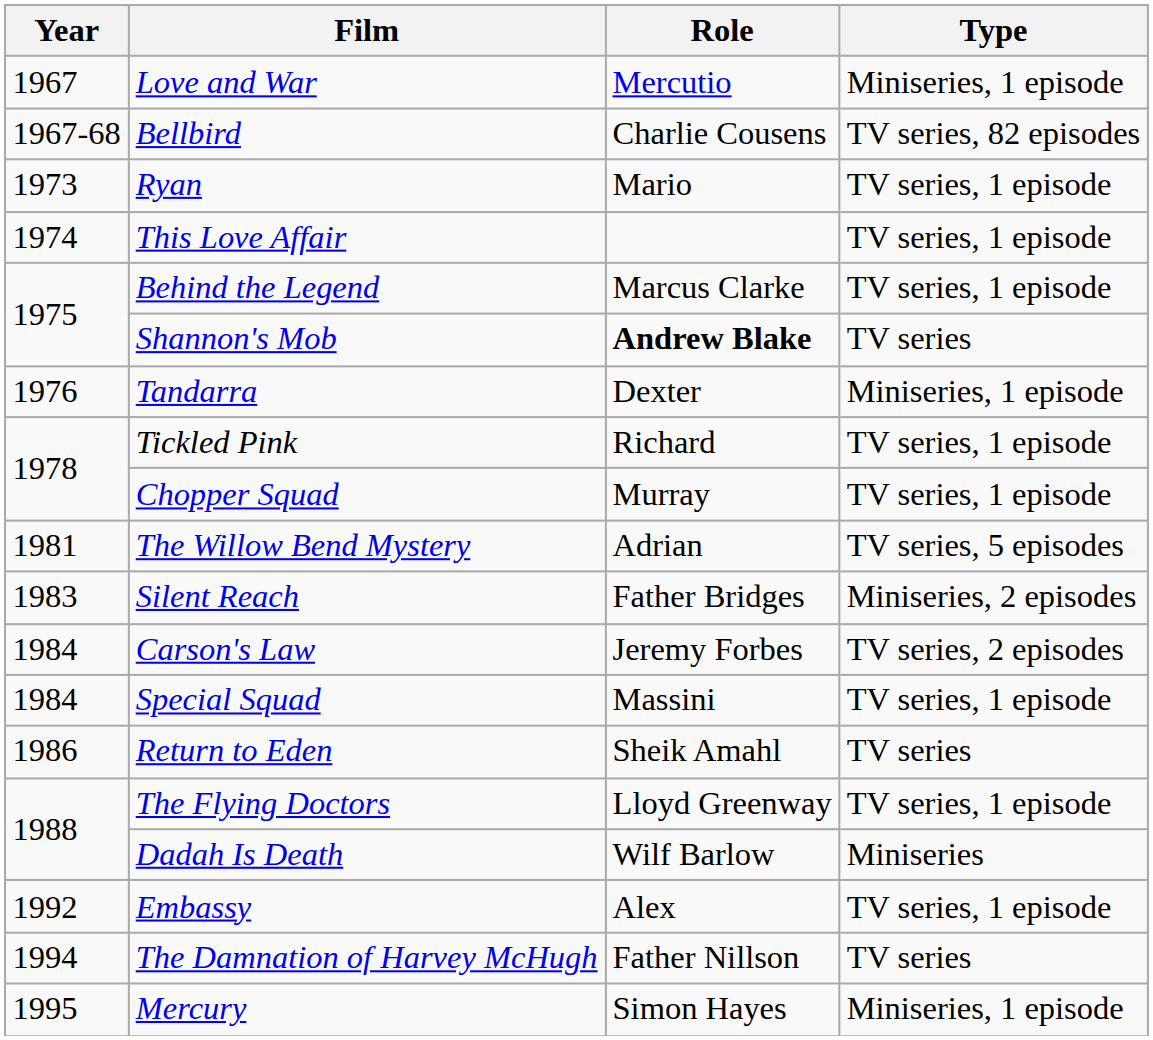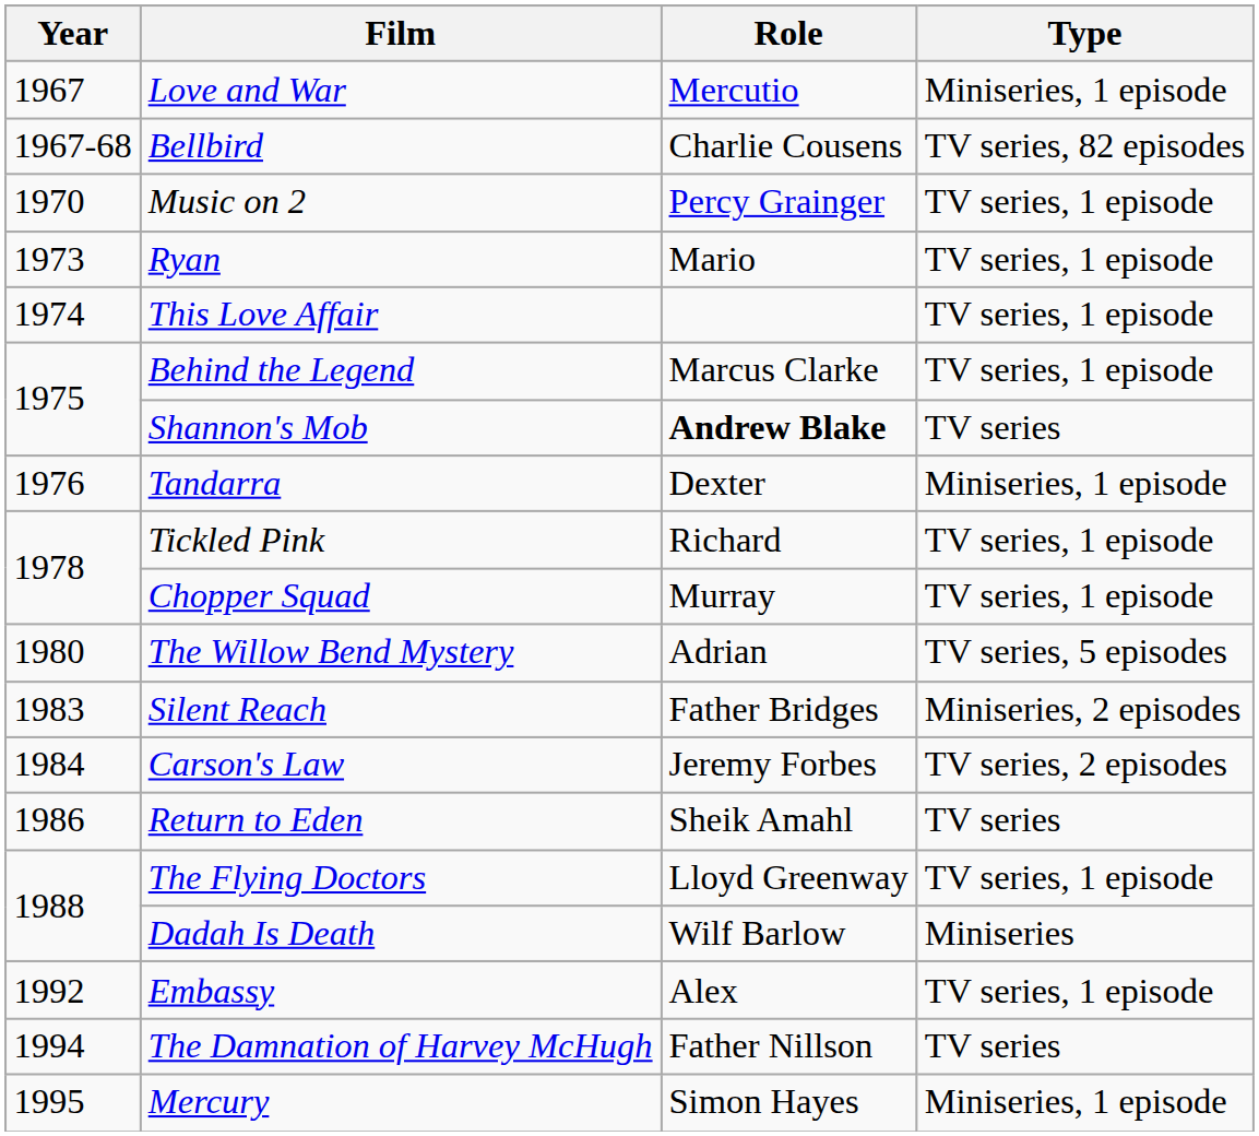+ row: 1970 | Music on 2 | Percy Grainger | TV series, 1 episode
The Willow Bend Mystery | Year: 1981 -> 1980
- row: 1984 | Special Squad | Massini | TV series, 1 episode
